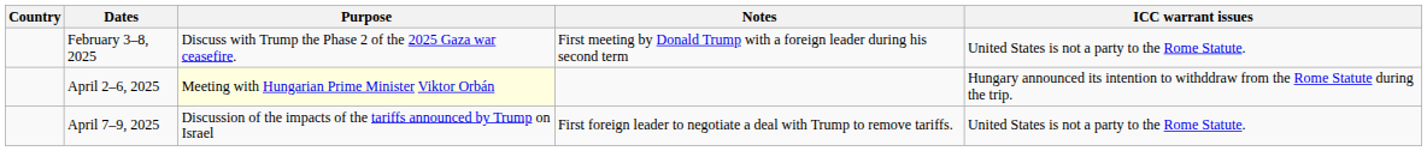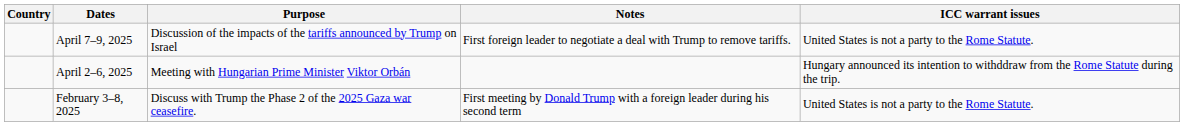rows swapped: February 3–8, 2025 <-> April 7–9, 2025
April 2–6, 2025 | Purpose: lightyellow background -> no background
